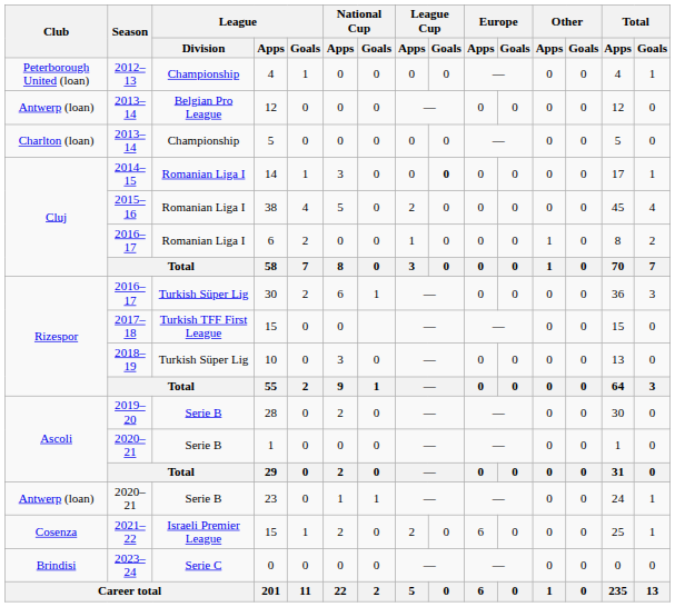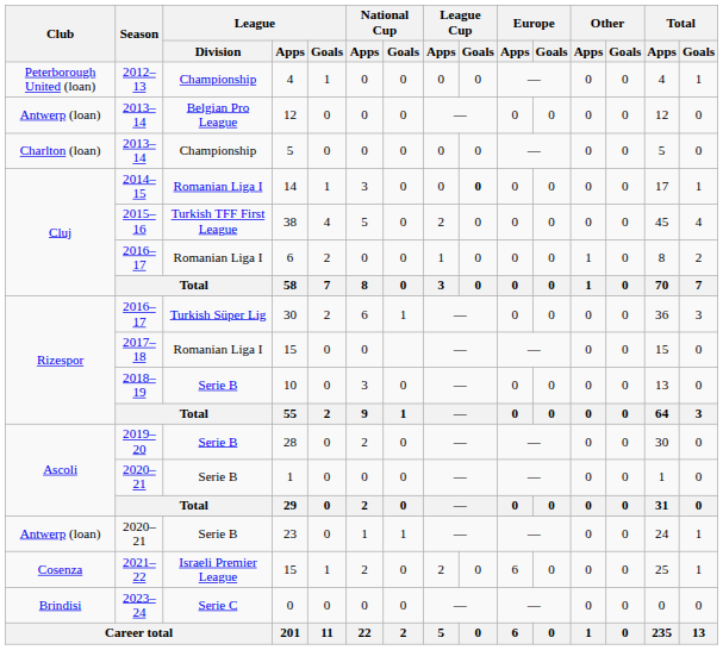38 | League / Division: Romanian Liga I -> Turkish TFF First League
2017–18 / 15 | League / Division: Turkish TFF First League -> Romanian Liga I
10 | League / Division: Turkish Süper Lig -> Serie B
